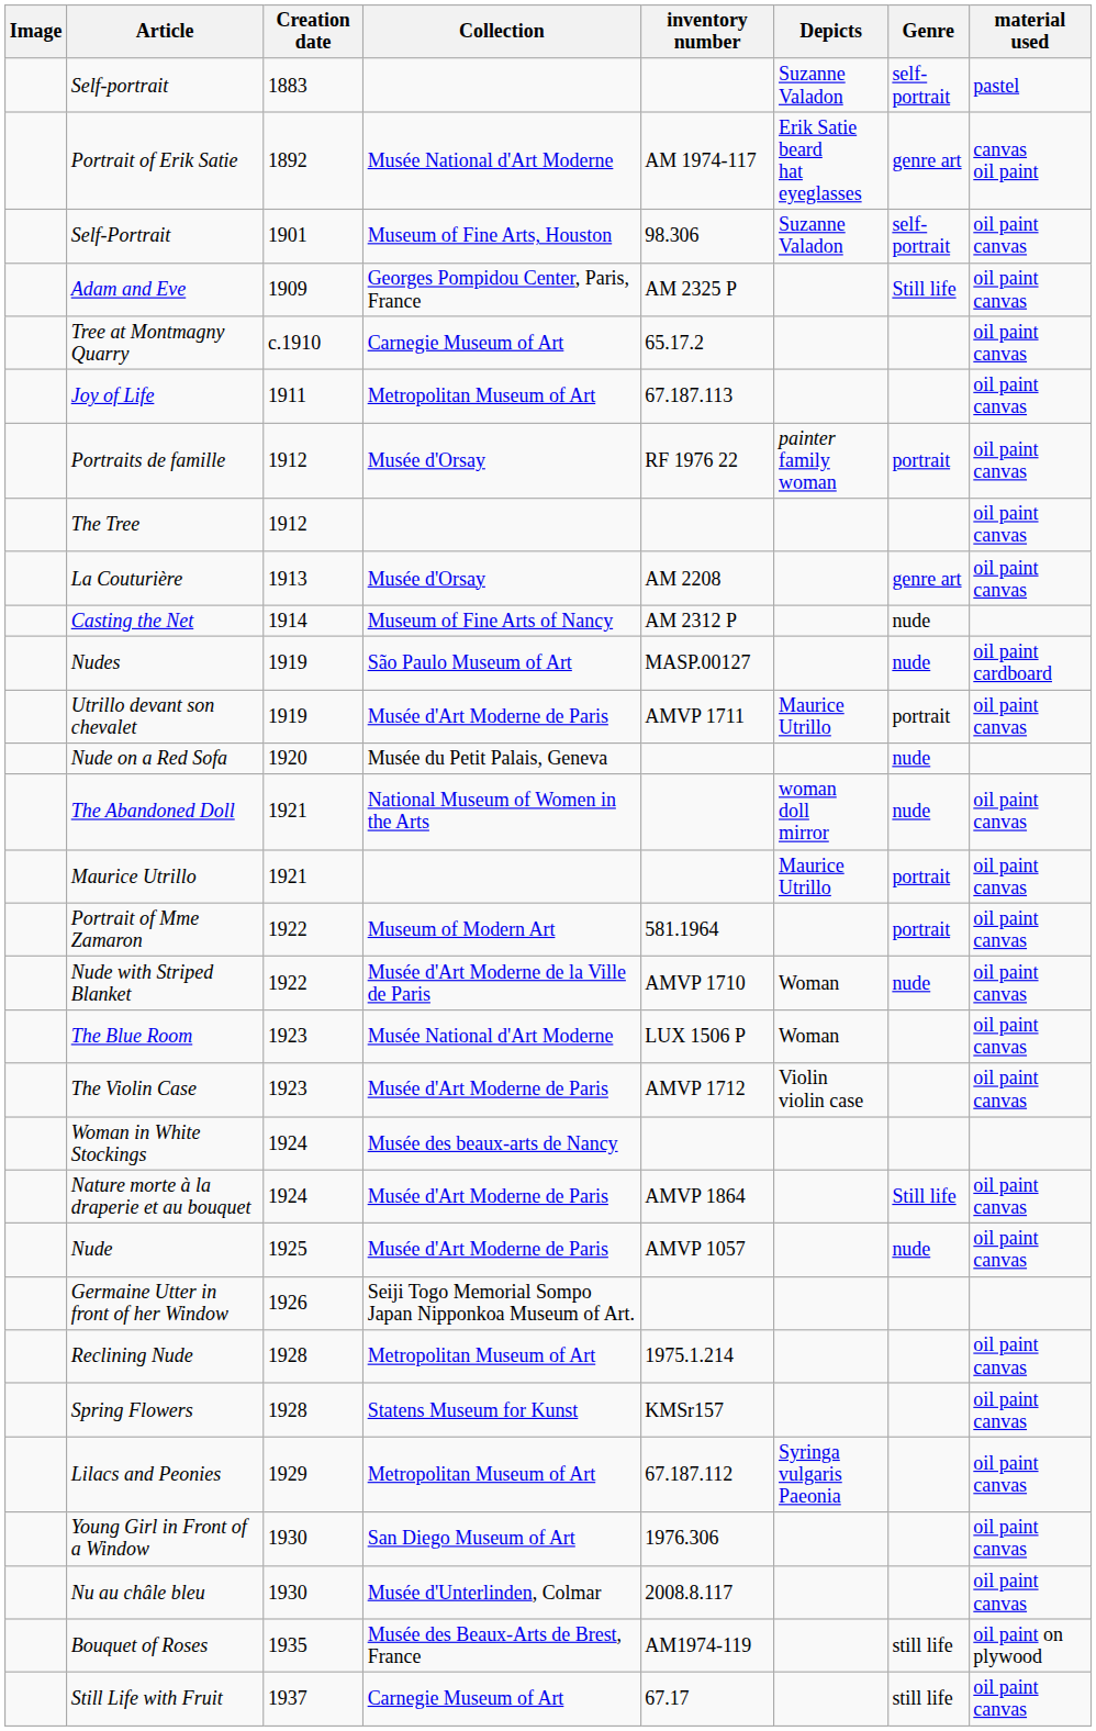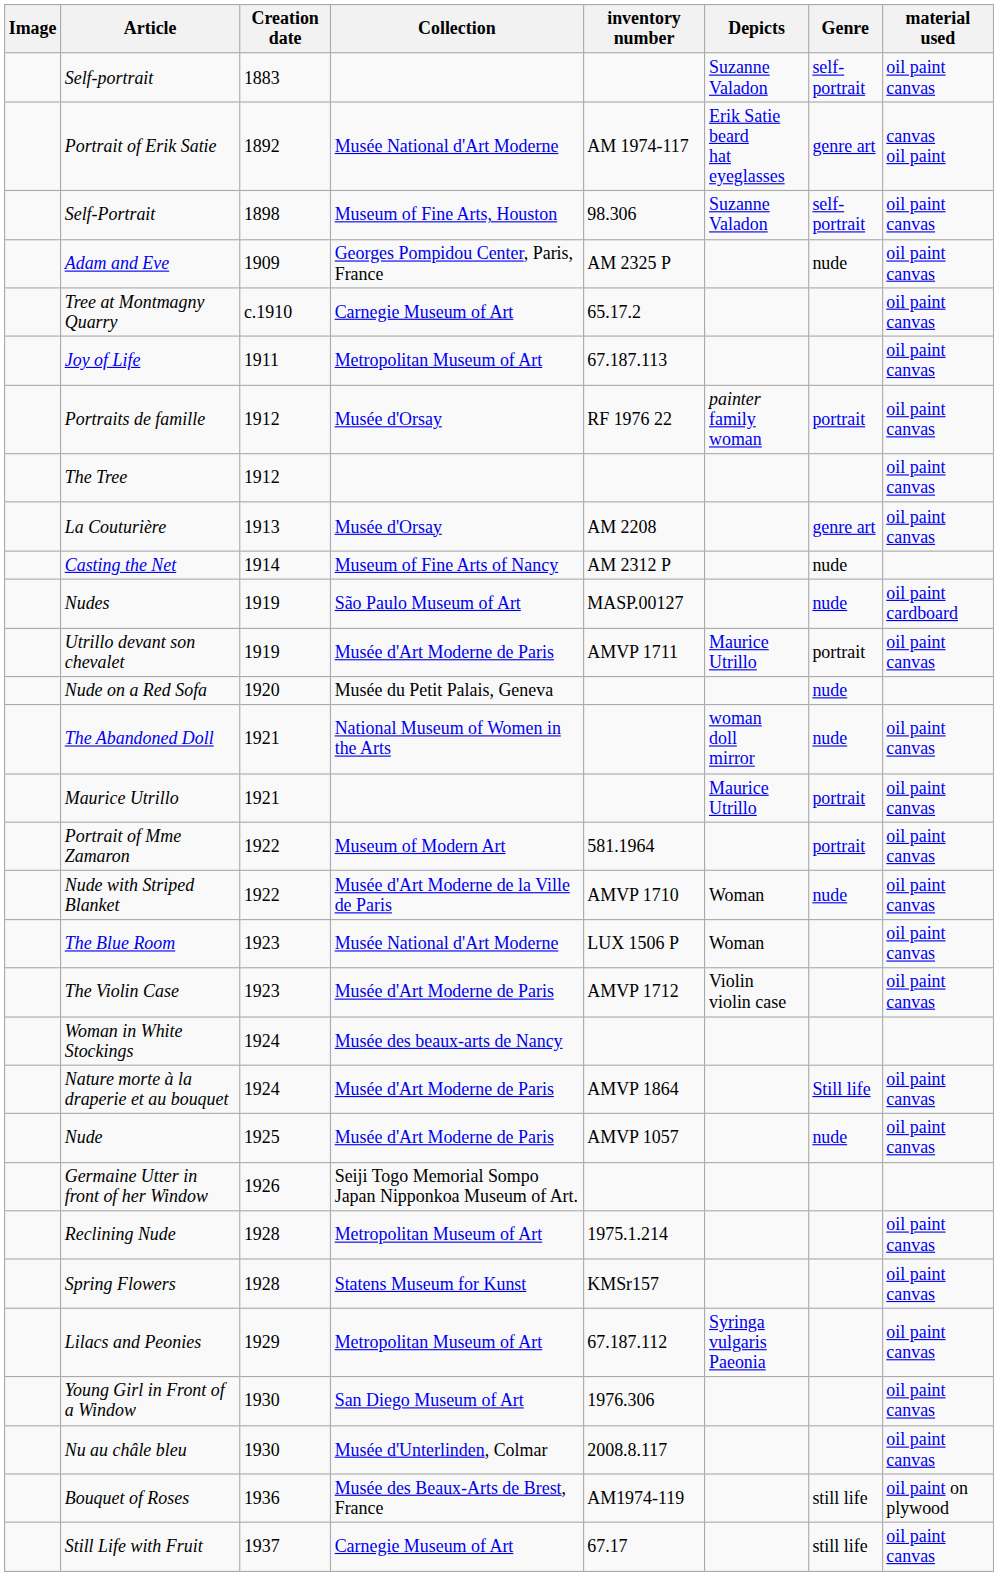Self-portrait | material used: pastel -> oil paint canvas
Self-Portrait | Creation date: 1901 -> 1898
Adam and Eve | Genre: Still life -> nude
Bouquet of Roses | Creation date: 1935 -> 1936
